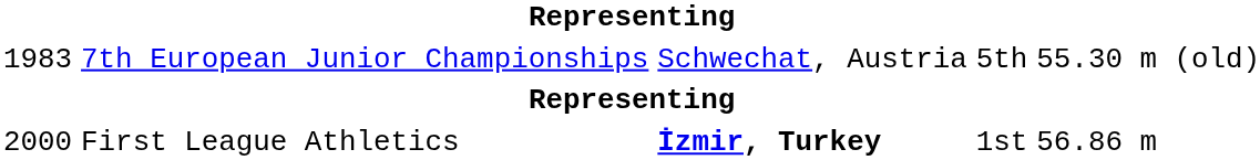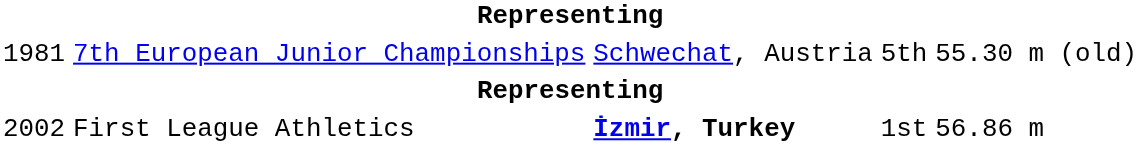7th European Junior Championships | column 1: 1983 -> 1981
First League Athletics | column 1: 2000 -> 2002
